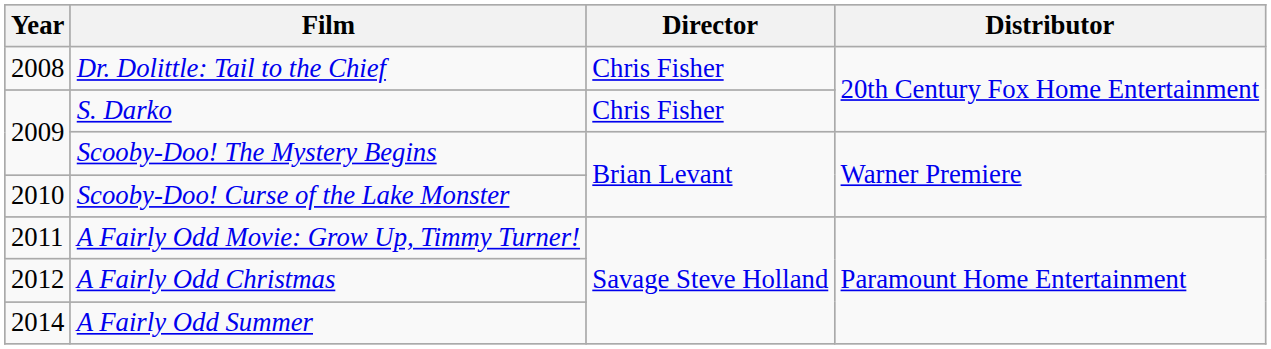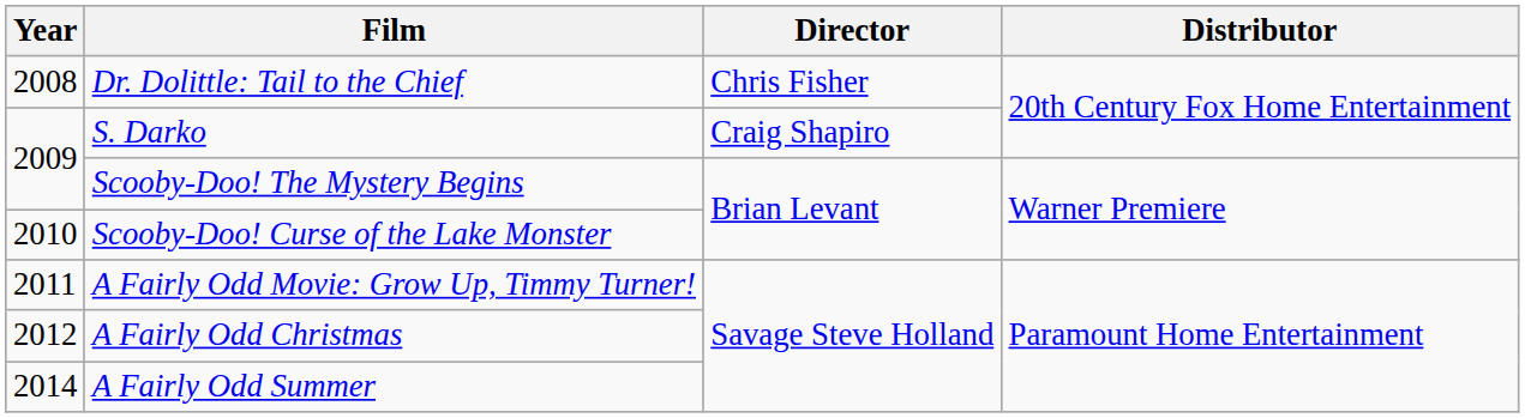S. Darko | Director: Chris Fisher -> Craig Shapiro
